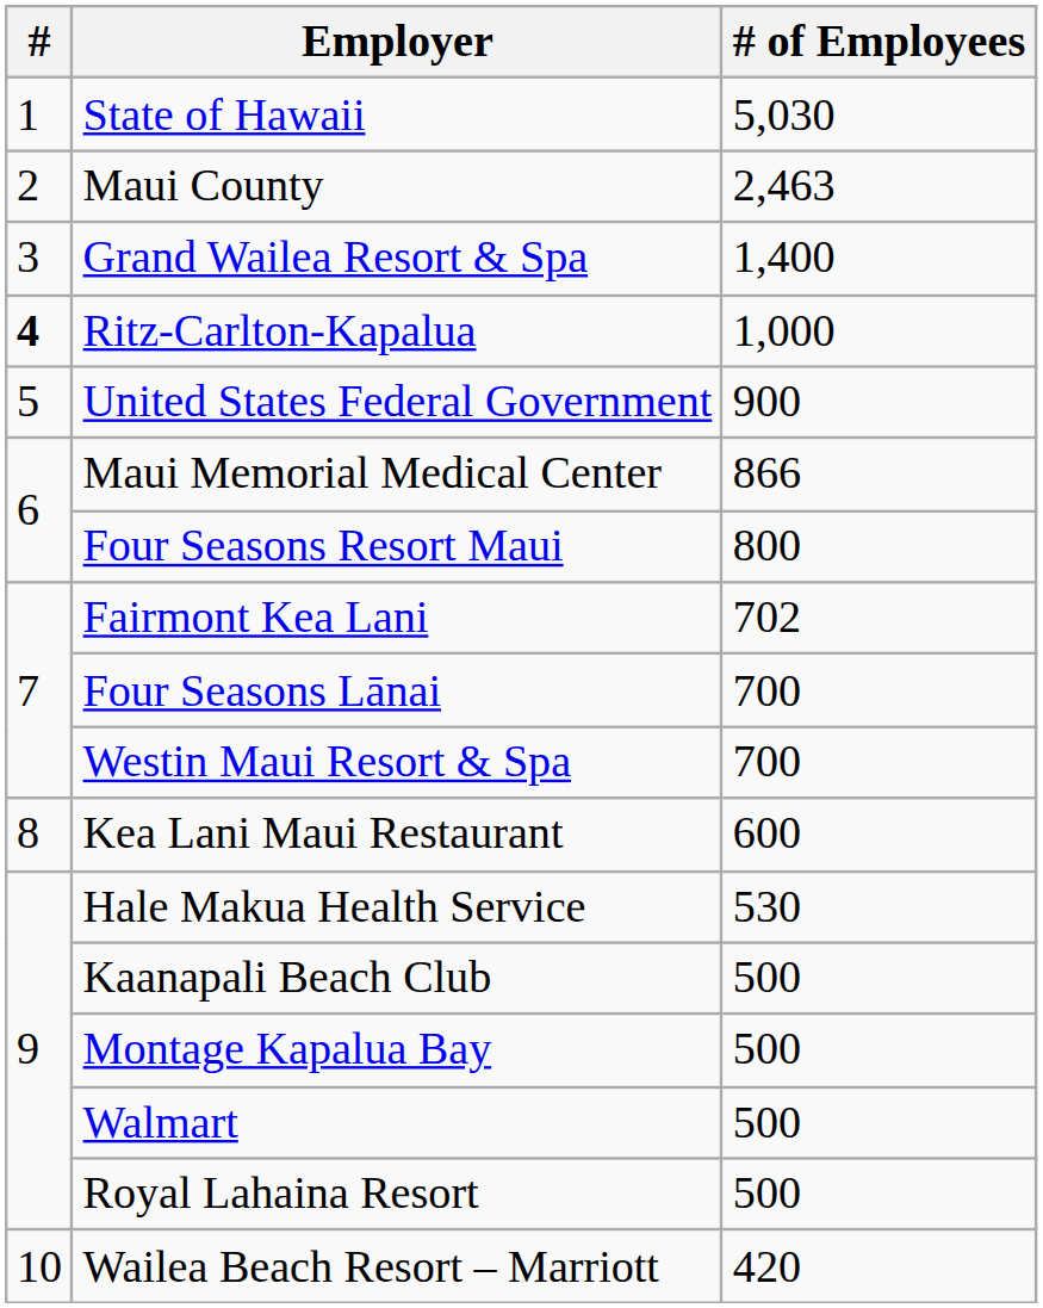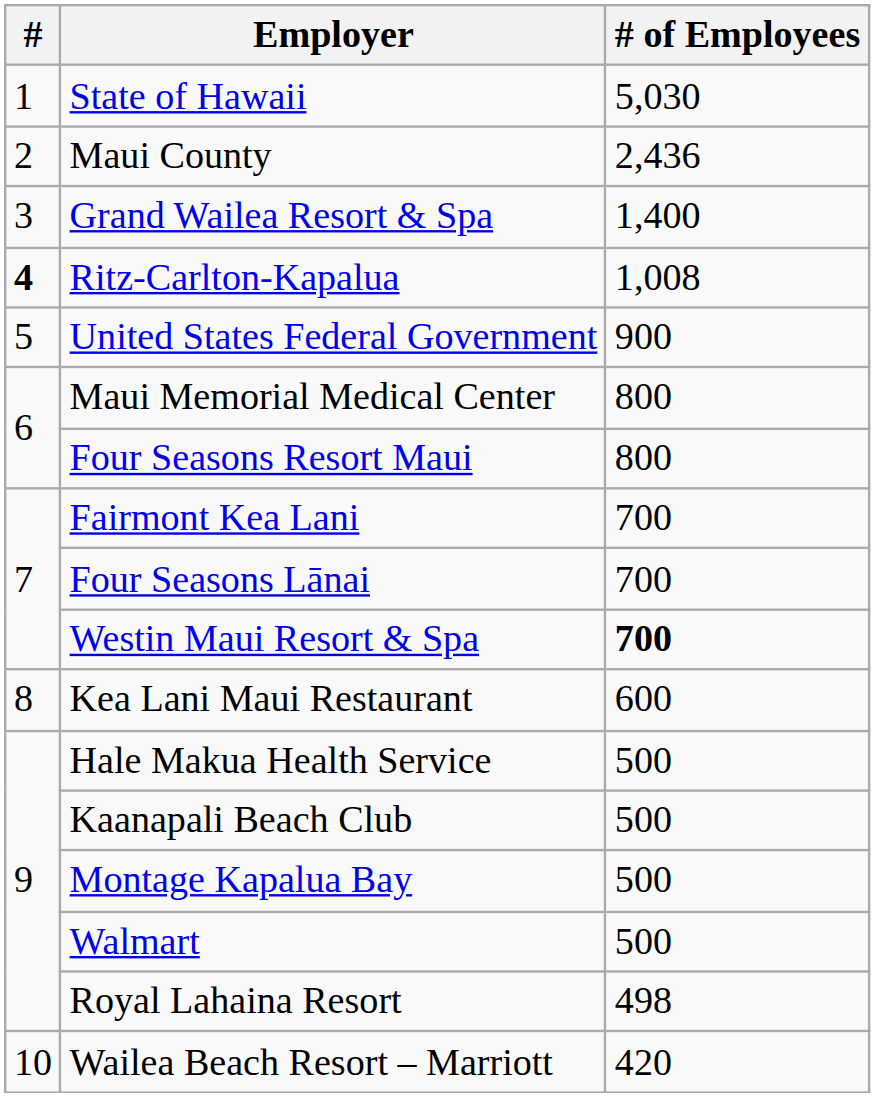Maui County | # of Employees: 2,463 -> 2,436
Ritz-Carlton-Kapalua | # of Employees: 1,000 -> 1,008
Maui Memorial Medical Center | # of Employees: 866 -> 800
Fairmont Kea Lani | # of Employees: 702 -> 700
Westin Maui Resort & Spa | # of Employees: normal -> bold
Hale Makua Health Service | # of Employees: 530 -> 500
Royal Lahaina Resort | # of Employees: 500 -> 498
